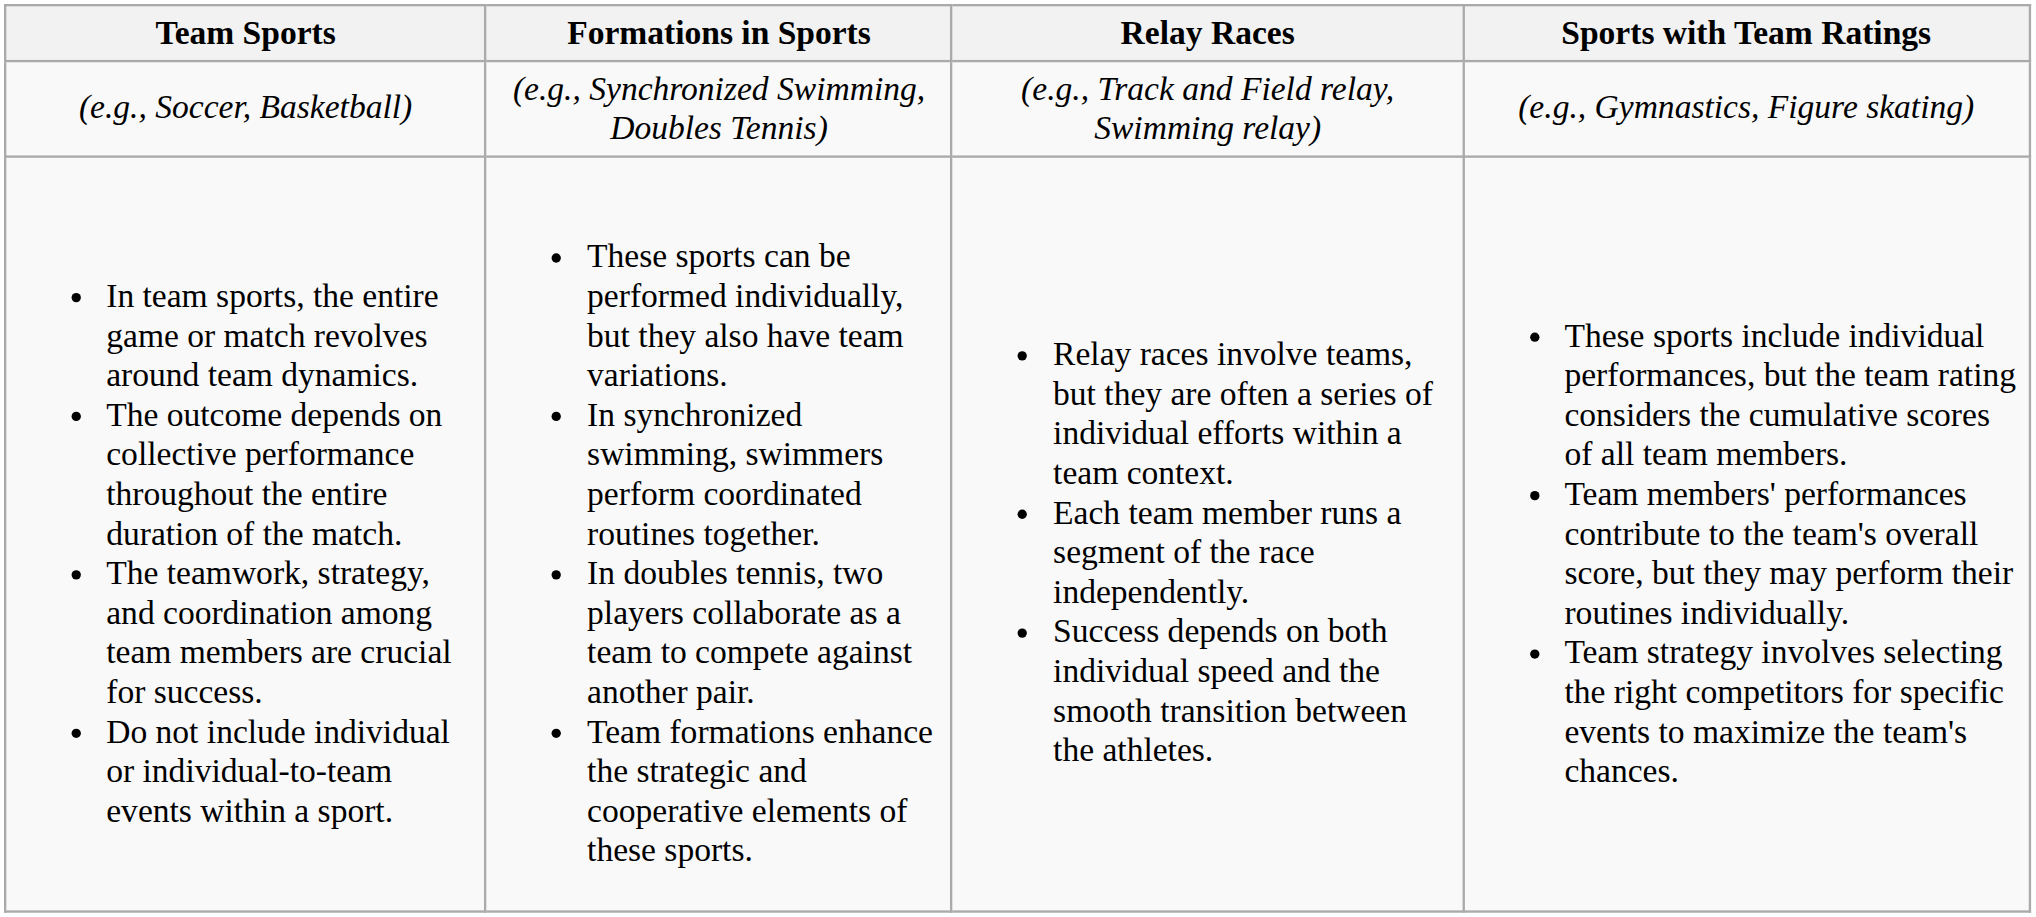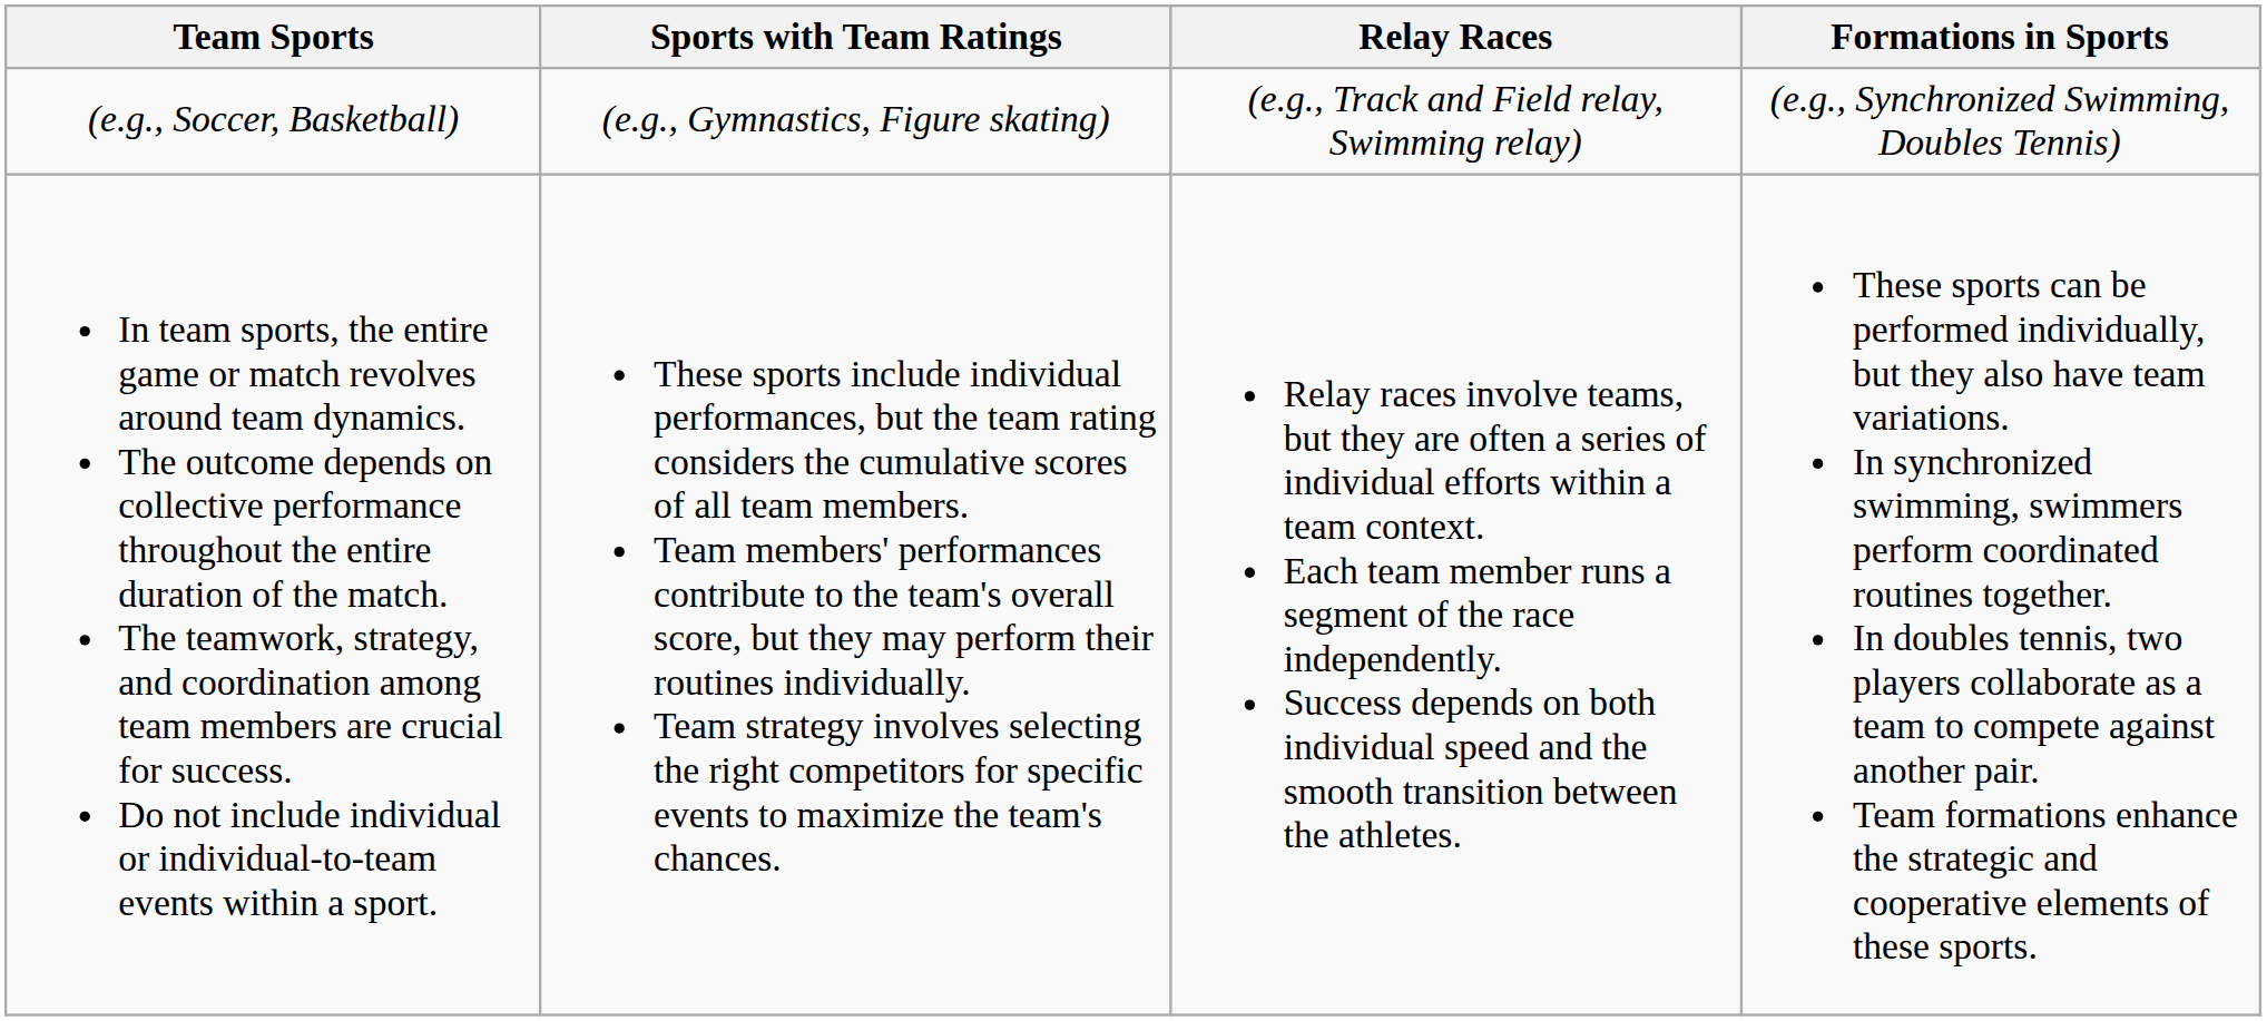columns swapped: Formations in Sports <-> Sports with Team Ratings
